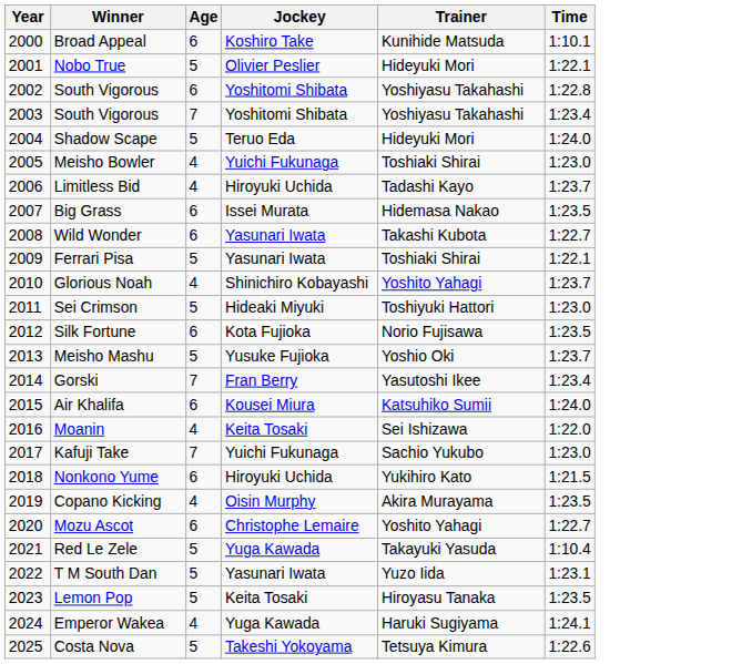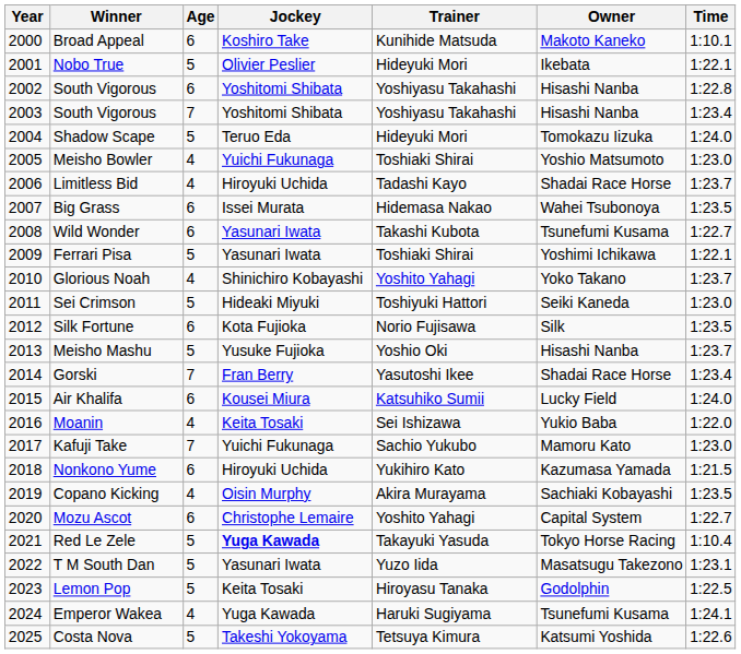+ column: Owner | Makoto Kaneko | Ikebata | Hisashi Nanba | Hisashi Nanba | Tomokazu Iizuka | Yoshio Matsumoto | Shadai Race Horse | Wahei Tsubonoya | Tsunefumi Kusama | Yoshimi Ichikawa | Yoko Takano | Seiki Kaneda | Silk | Hisashi Nanba | Shadai Race Horse | Lucky Field | Yukio Baba | Mamoru Kato | Kazumasa Yamada | Sachiaki Kobayashi | Capital System | Tokyo Horse Racing | Masatsugu Takezono | Godolphin | Tsunefumi Kusama | Katsumi Yoshida
Red Le Zele | Jockey: normal -> bold
Lemon Pop | Time: 1:23.5 -> 1:22.5
